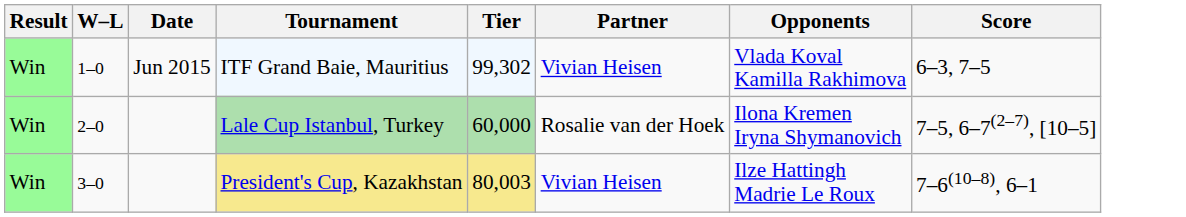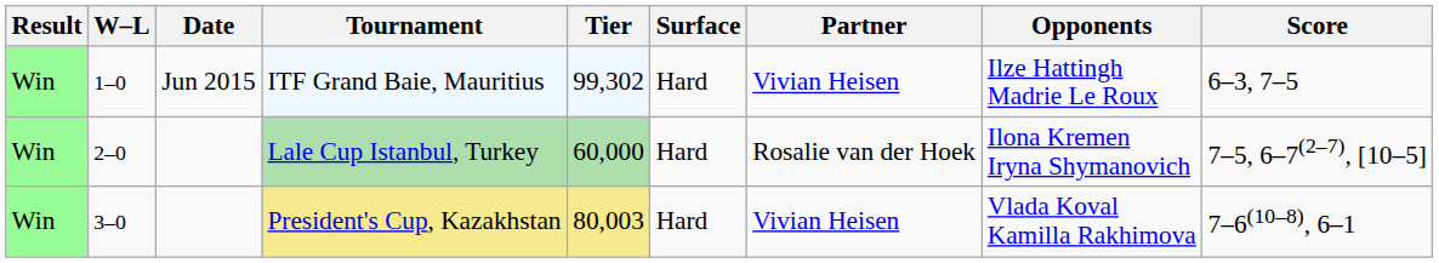+ column: Surface | Hard | Hard | Hard
ITF Grand Baie, Mauritius | Opponents: Vlada Koval Kamilla Rakhimova -> Ilze Hattingh Madrie Le Roux
President's Cup, Kazakhstan | Opponents: Ilze Hattingh Madrie Le Roux -> Vlada Koval Kamilla Rakhimova
